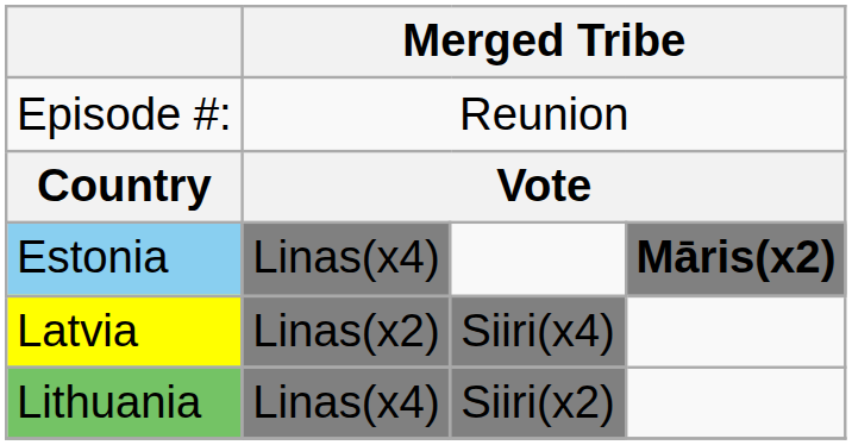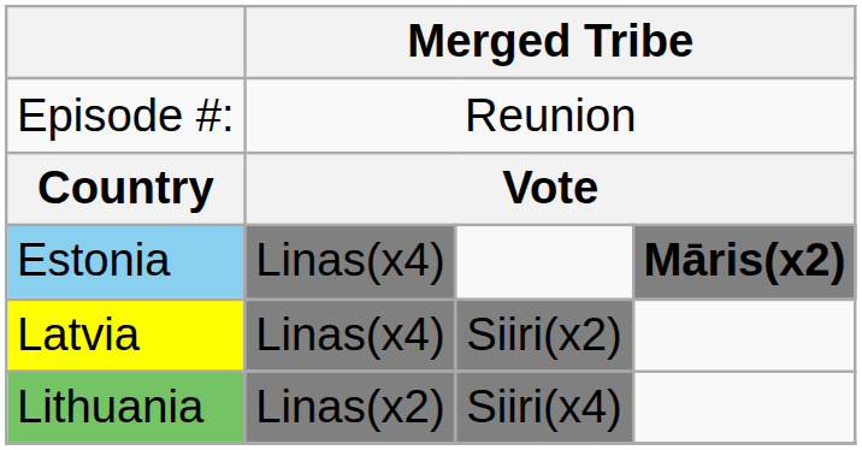Latvia | column 2: Linas(x2) -> Linas(x4)
Latvia | column 3: Siiri(x4) -> Siiri(x2)
Lithuania | column 2: Linas(x4) -> Linas(x2)
Lithuania | column 3: Siiri(x2) -> Siiri(x4)
